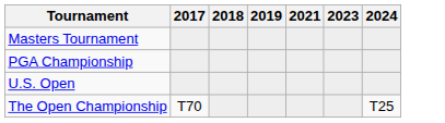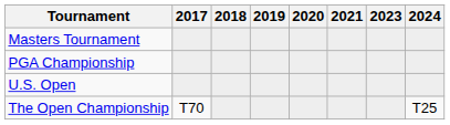+ column: 2020
